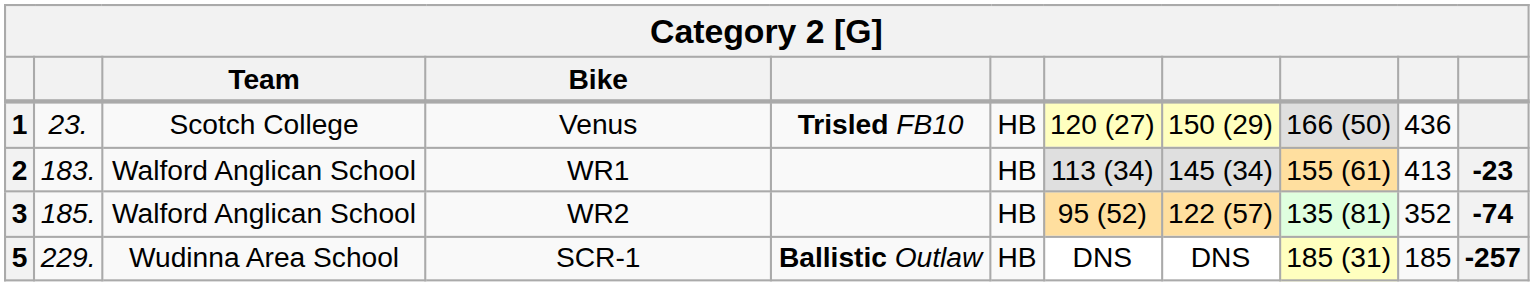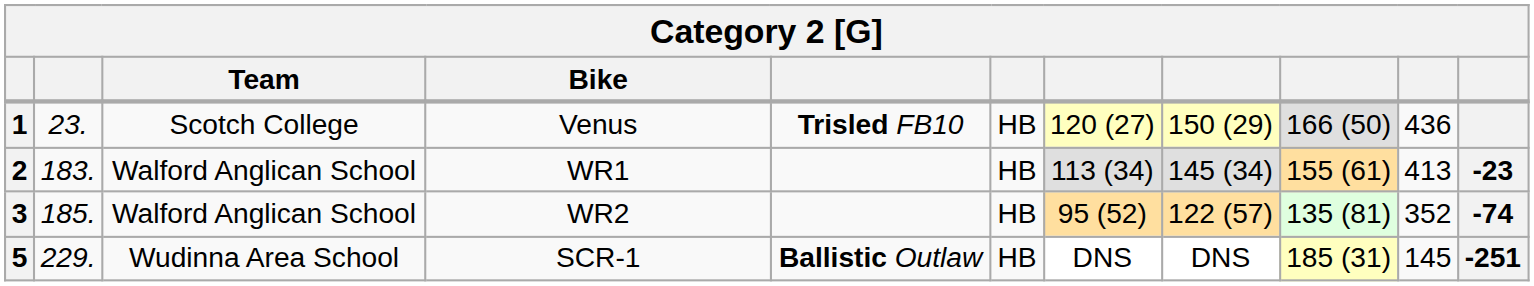5 | column 10: 185 -> 145
5 | column 11: -257 -> -251
